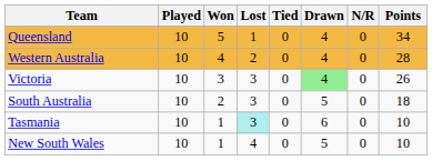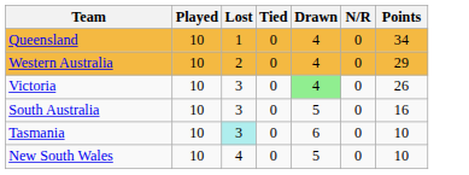- column: Won | 5 | 4 | 3 | 2 | 1 | 1
Western Australia | Points: 28 -> 29
South Australia | Points: 18 -> 16
